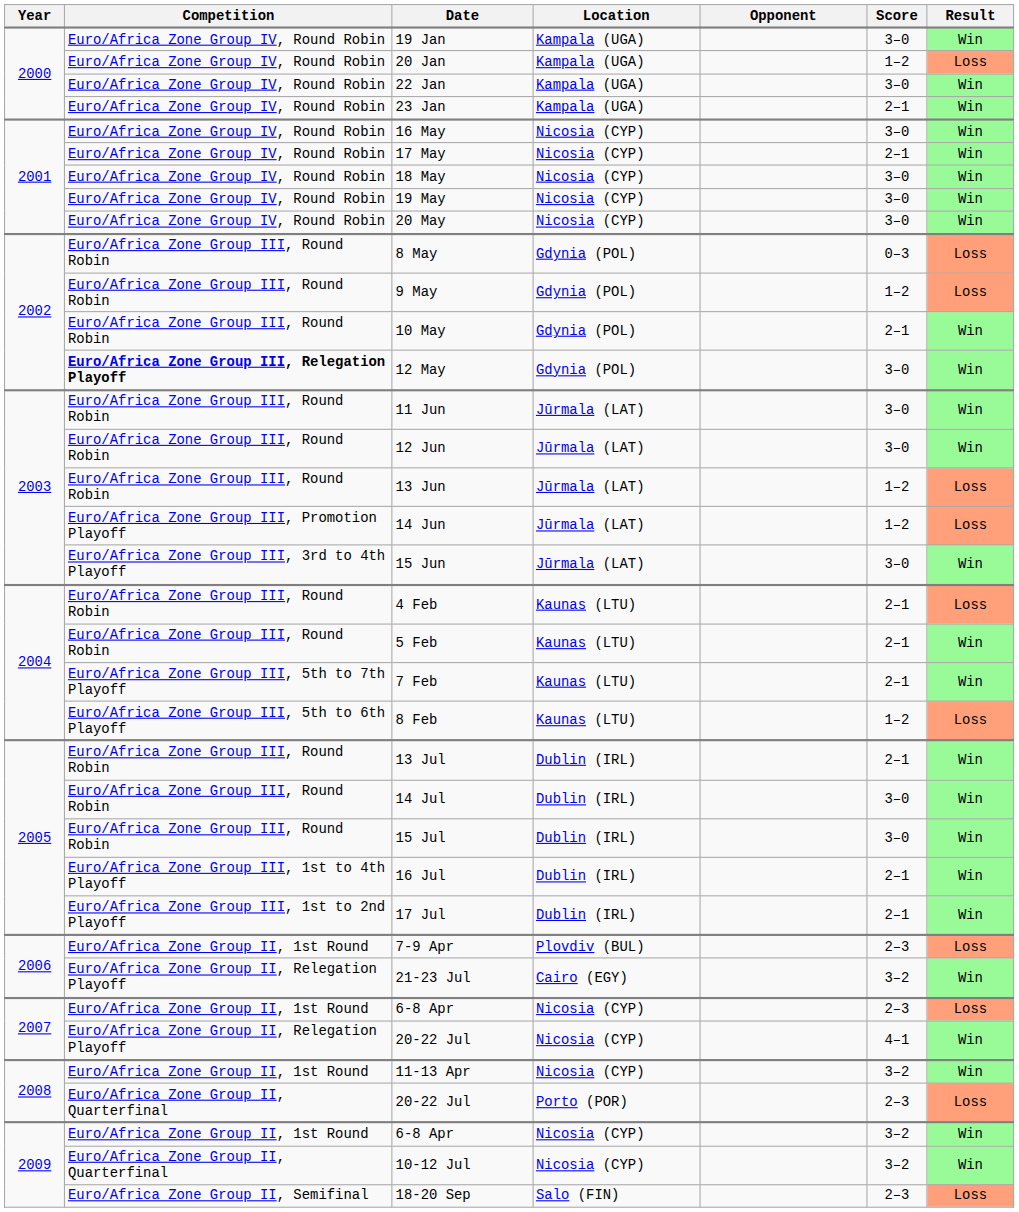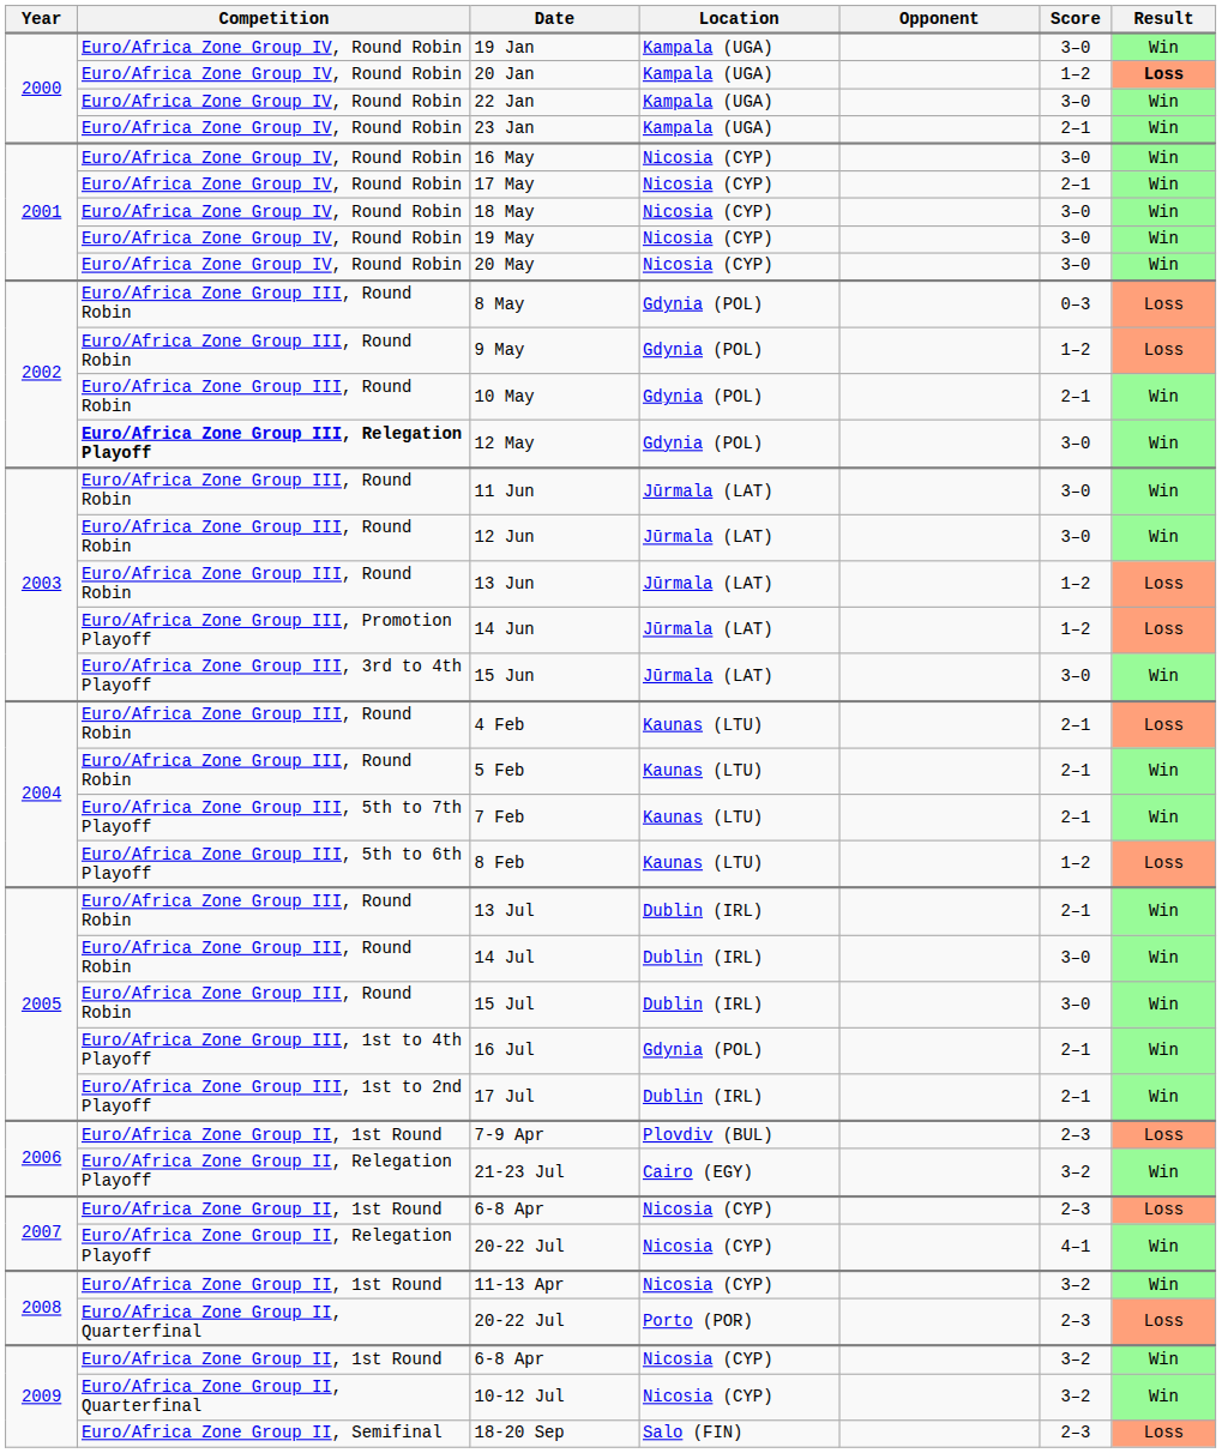20 Jan | Result: normal -> bold
16 Jul | Location: Dublin (IRL) -> Gdynia (POL)
